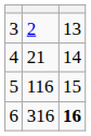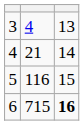3 | column 2: 2 -> 4
6 | column 2: 316 -> 715
